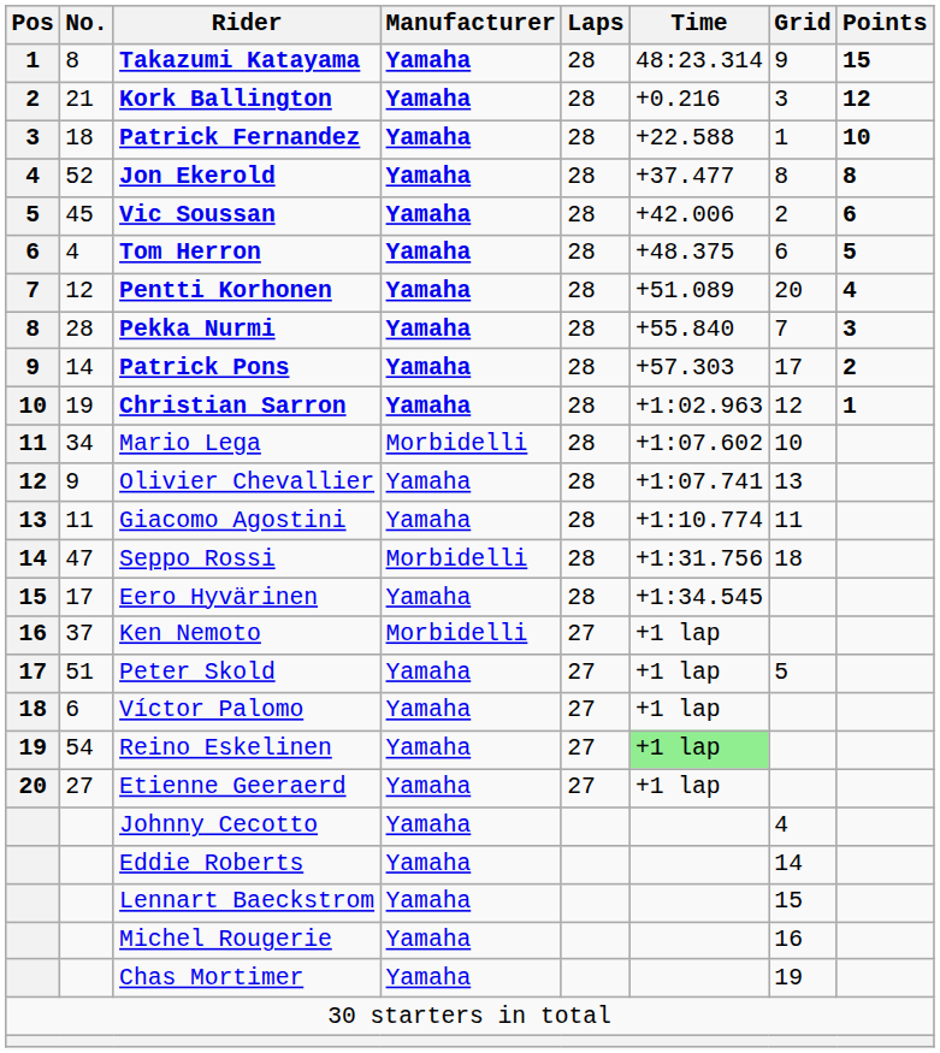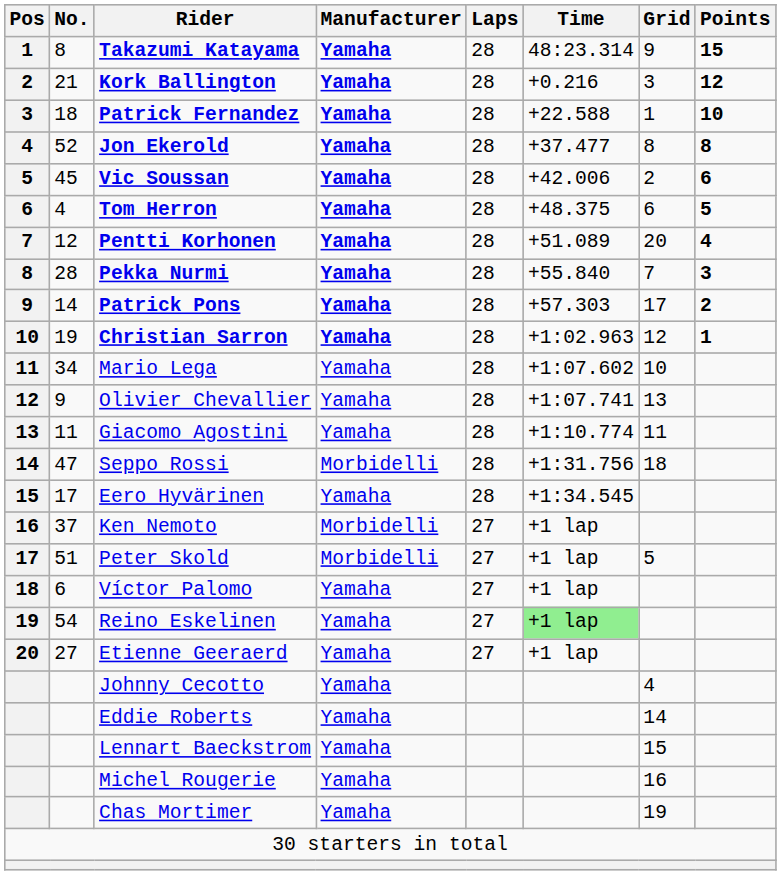Mario Lega | Manufacturer: Morbidelli -> Yamaha
Peter Skold | Manufacturer: Yamaha -> Morbidelli
